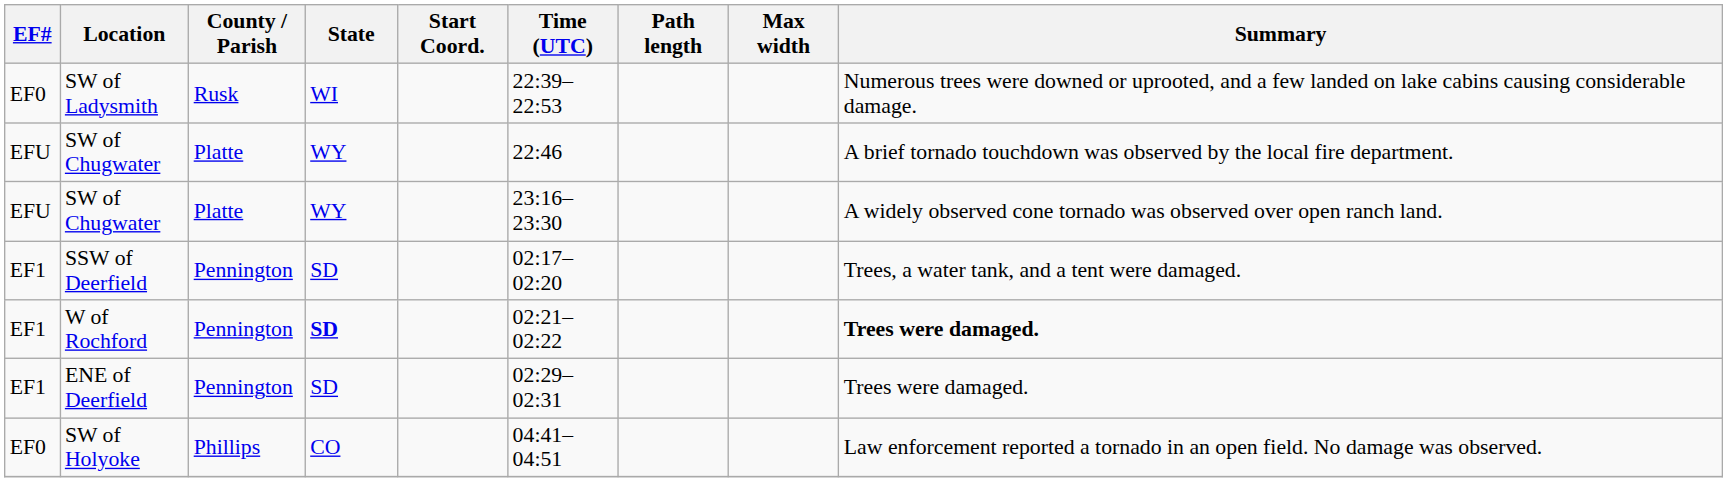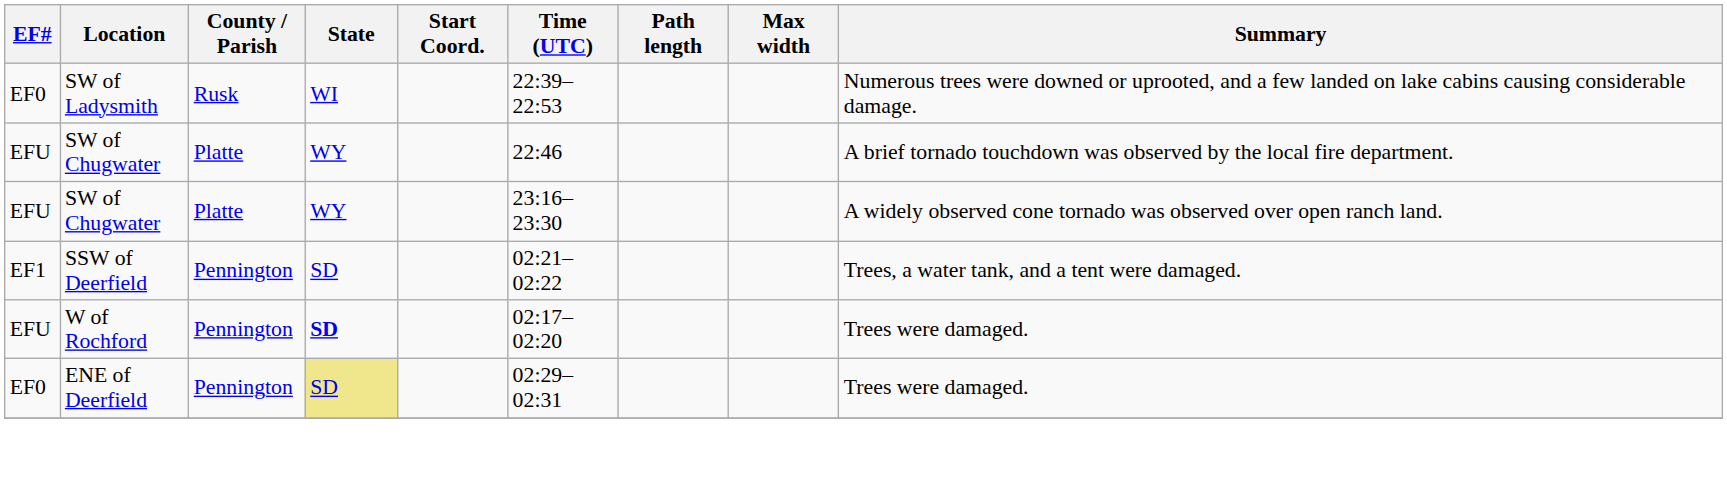SSW of Deerfield | Time (UTC): 02:17–02:20 -> 02:21–02:22
W of Rochford | EF#: EF1 -> EFU
W of Rochford | Time (UTC): 02:21–02:22 -> 02:17–02:20
W of Rochford | Summary: bold -> normal
ENE of Deerfield | EF#: EF1 -> EF0
ENE of Deerfield | State: no background -> khaki background
- row: EF0 | SW of Holyoke | Phillips | CO | 04:41–04:51 | Law enforcement reported a tornado in an open field. No damage was observed.
